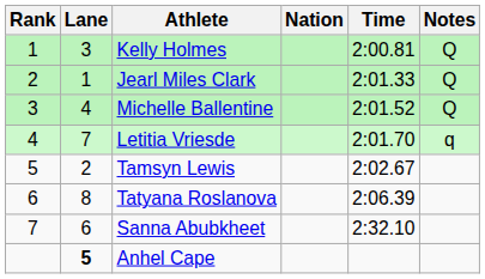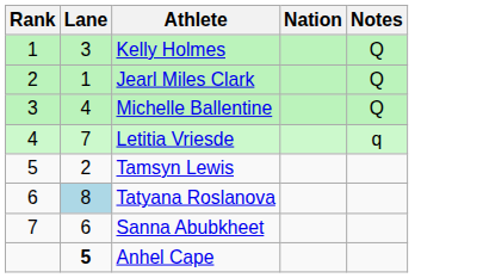- column: Time | 2:00.81 | 2:01.33 | 2:01.52 | 2:01.70 | 2:02.67 | 2:06.39 | 2:32.10
Tatyana Roslanova | Lane: no background -> lightblue background
